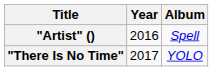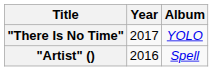rows swapped: "Artist" () <-> "There Is No Time"
